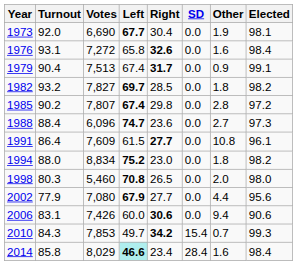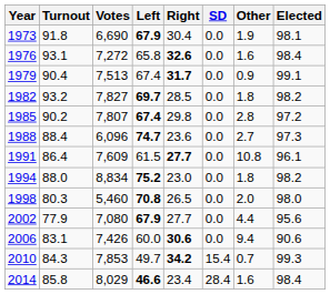1973 | Turnout: 92.0 -> 91.8
1973 | Left: 67.7 -> 67.9
2014 | Left: paleturquoise background -> no background
